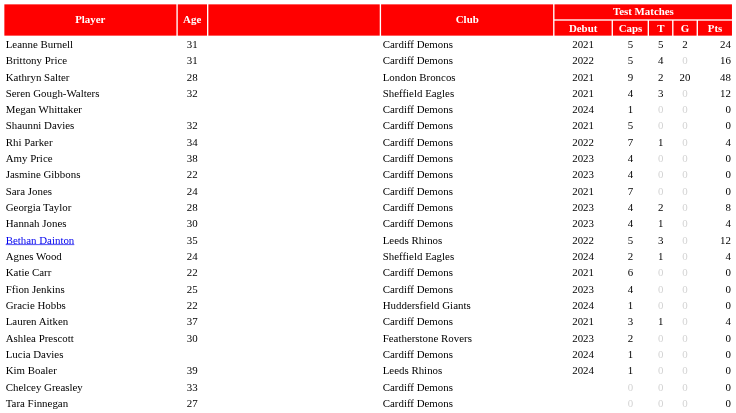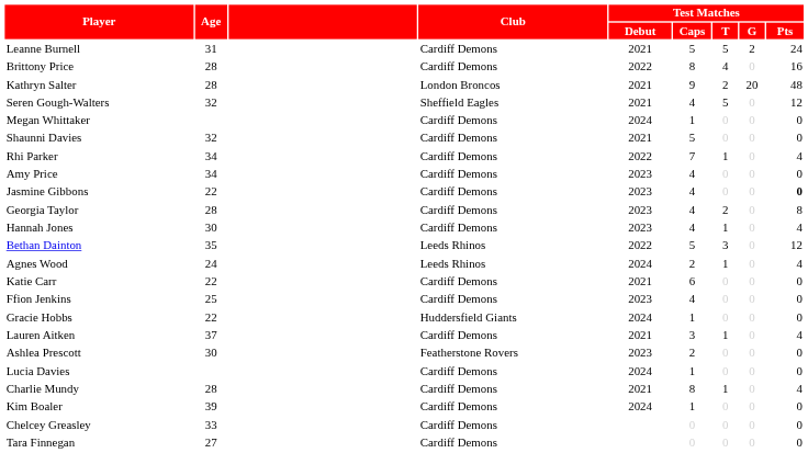Brittony Price | Age: 31 -> 28
Brittony Price | Test Matches / Caps: 5 -> 8
Seren Gough-Walters | Test Matches / T: 3 -> 5
Amy Price | Age: 38 -> 34
Jasmine Gibbons | Test Matches / Pts: normal -> bold
- row: Sara Jones | 24 | Cardiff Demons | 2021 | 7 | 0 | 0 | 0
Agnes Wood | Club: Sheffield Eagles -> Leeds Rhinos
+ row: Charlie Mundy | 28 | Cardiff Demons | 2021 | 8 | 1 | 0 | 4
Kim Boaler | Club: Leeds Rhinos -> Cardiff Demons
